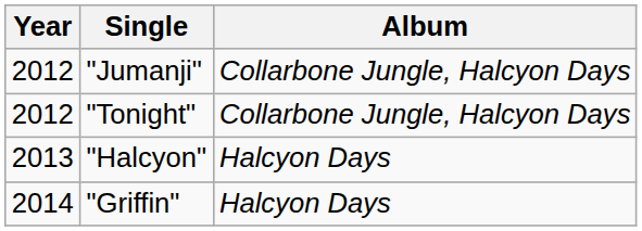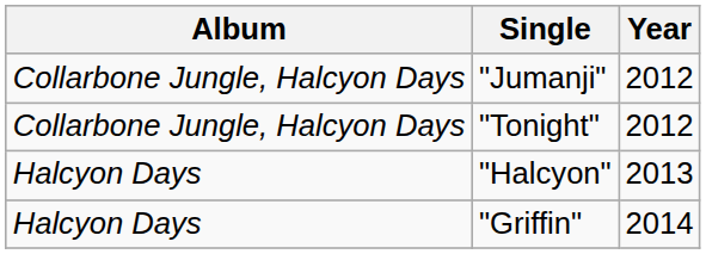columns swapped: Year <-> Album
